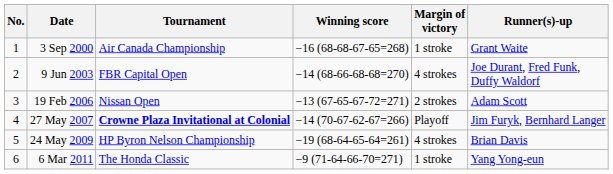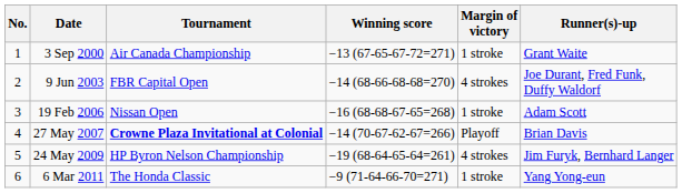3 Sep 2000 | Winning score: −16 (68-68-67-65=268) -> −13 (67-65-67-72=271)
19 Feb 2006 | Winning score: −13 (67-65-67-72=271) -> −16 (68-68-67-65=268)
19 Feb 2006 | Margin of victory: 2 strokes -> 1 stroke
27 May 2007 | Runner(s)-up: Jim Furyk, Bernhard Langer -> Brian Davis
24 May 2009 | Runner(s)-up: Brian Davis -> Jim Furyk, Bernhard Langer
